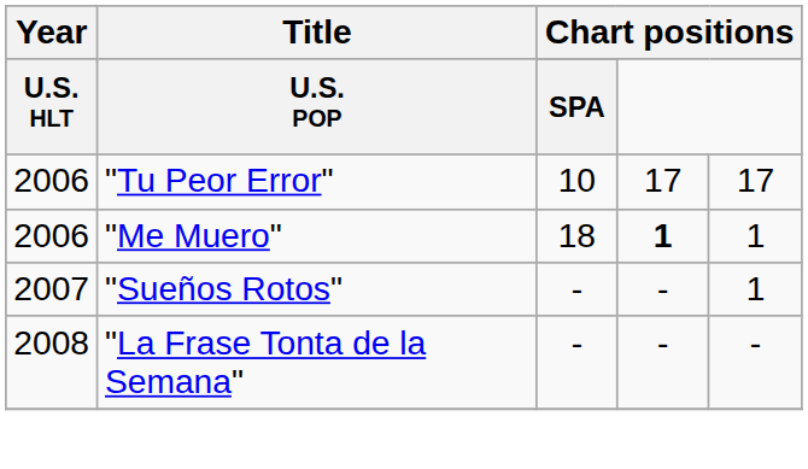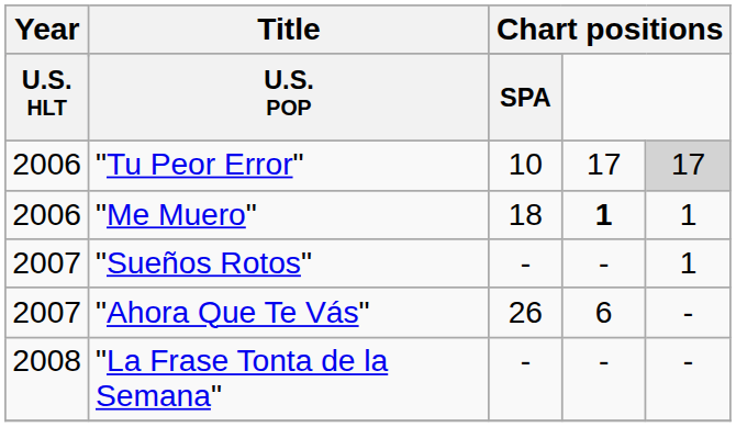"Tu Peor Error" | column 5: no background -> lightgrey background
+ row: 2007 | "Ahora Que Te Vás" | 26 | 6 | -
